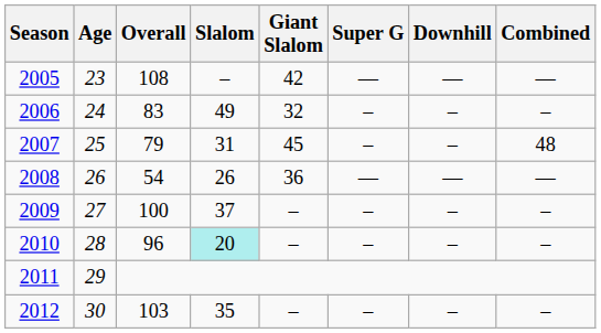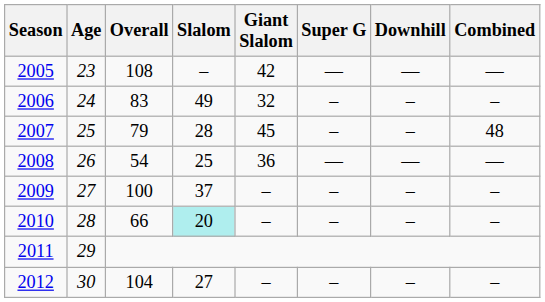2007 | Slalom: 31 -> 28
2008 | Slalom: 26 -> 25
2010 | Overall: 96 -> 66
2012 | Overall: 103 -> 104
2012 | Slalom: 35 -> 27
